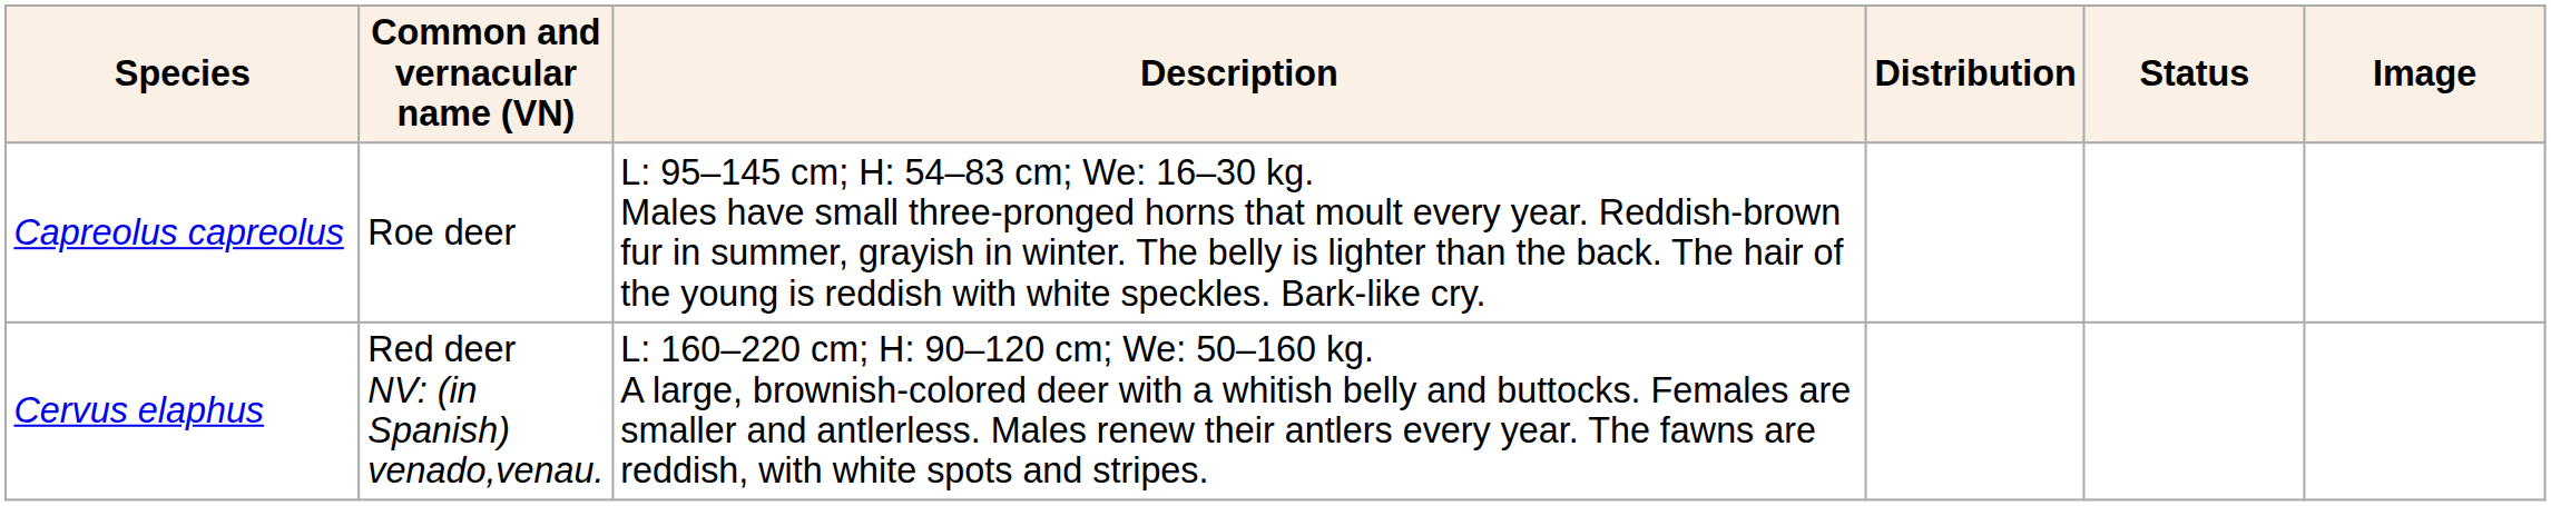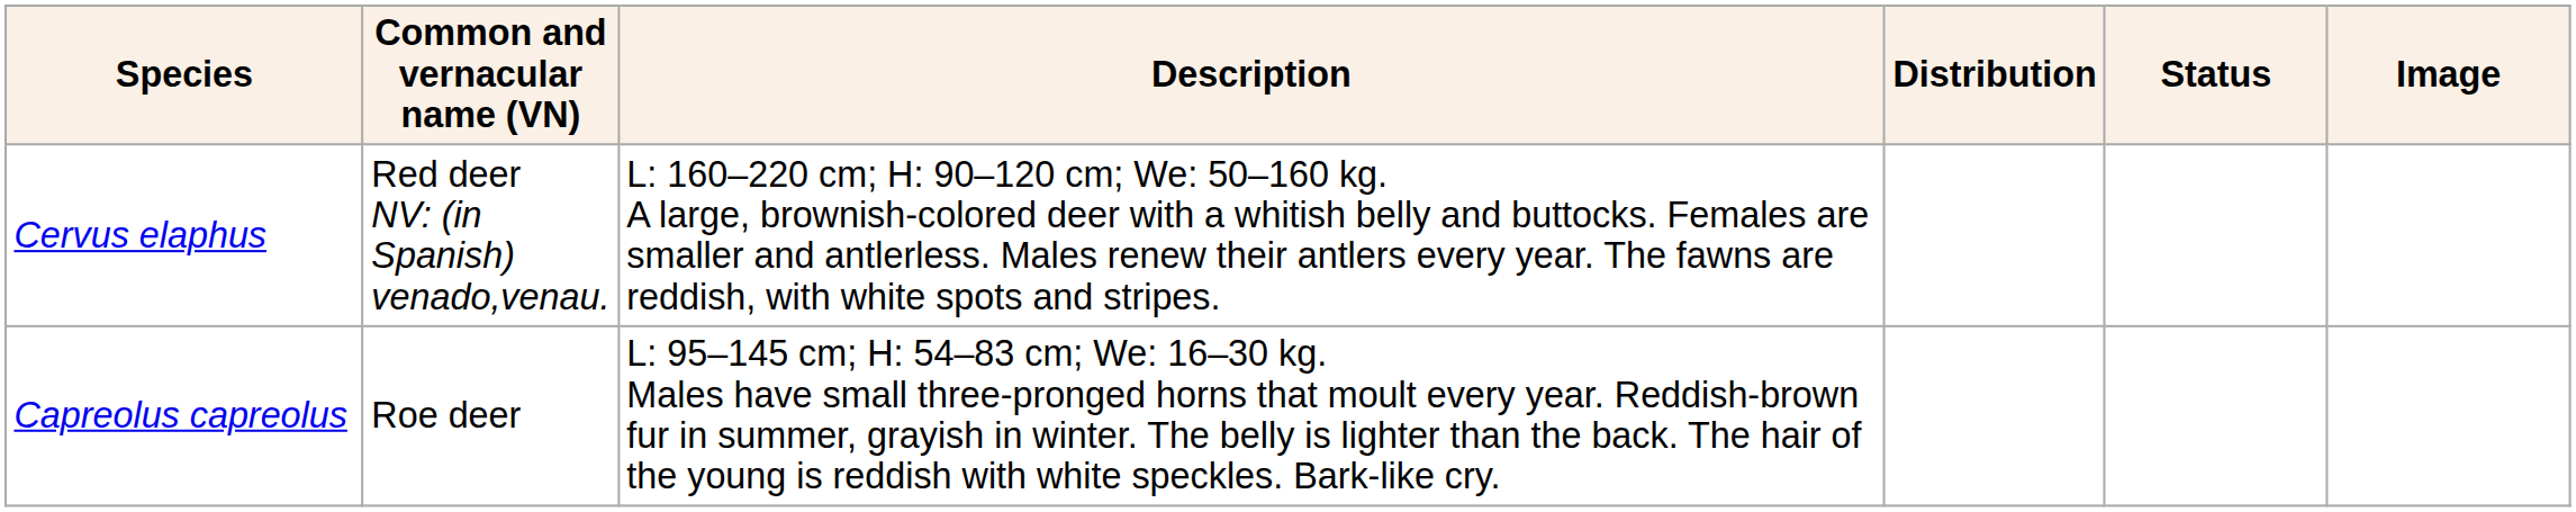rows swapped: Capreolus capreolus <-> Cervus elaphus
